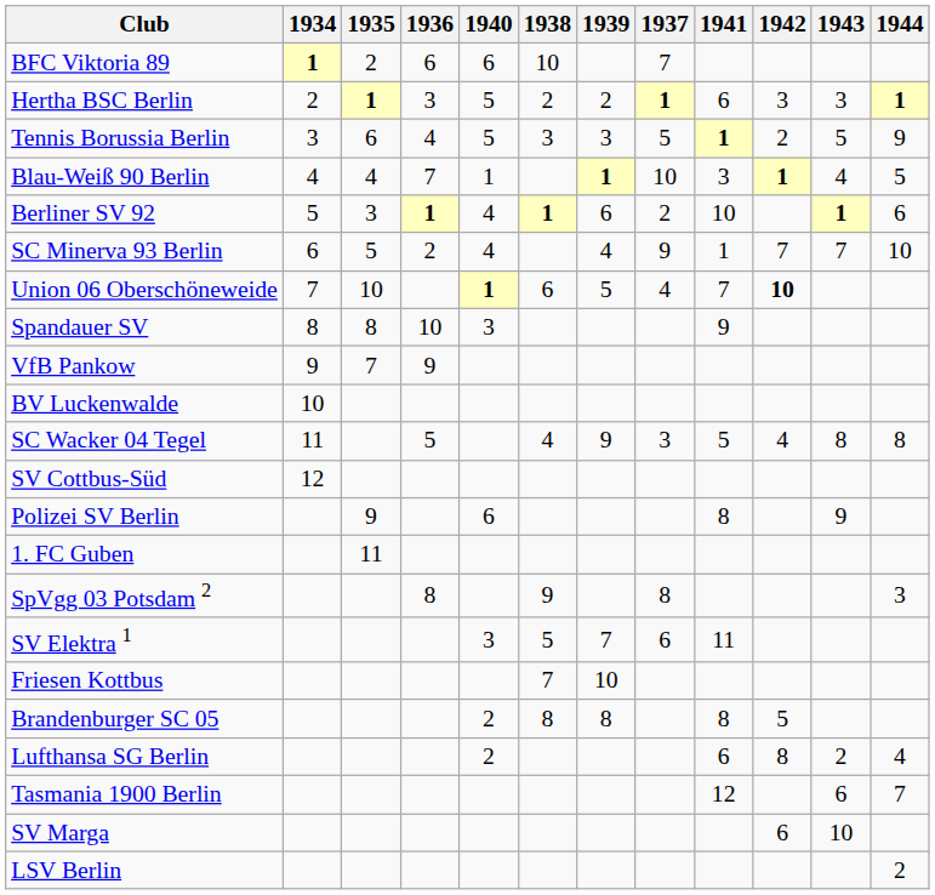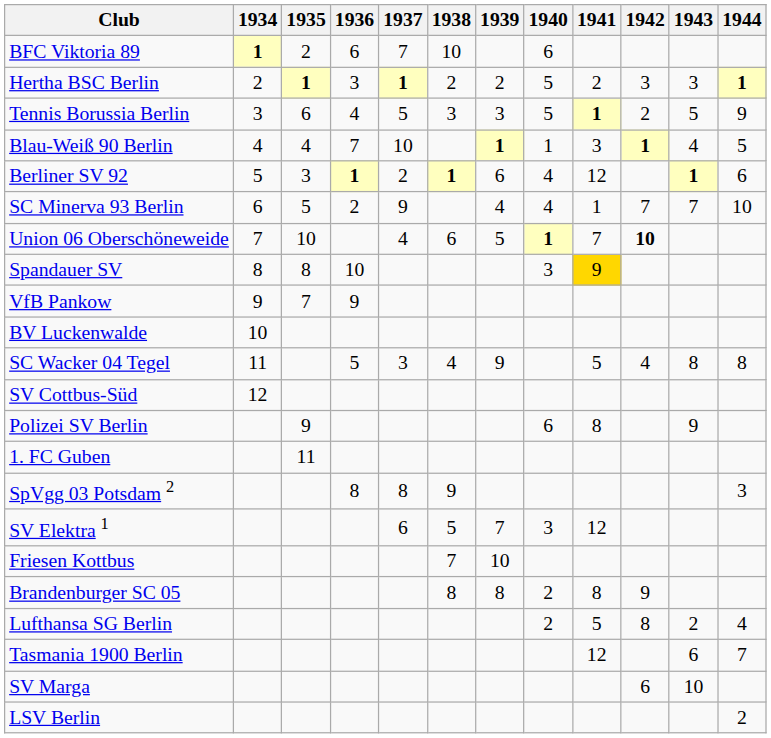columns swapped: 1937 <-> 1940
Hertha BSC Berlin | 1941: 6 -> 2
Berliner SV 92 | 1941: 10 -> 12
Spandauer SV | 1941: no background -> gold background
SV Elektra 1 | 1941: 11 -> 12
Brandenburger SC 05 | 1942: 5 -> 9
Lufthansa SG Berlin | 1941: 6 -> 5
